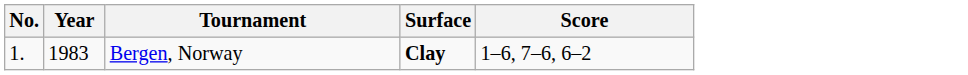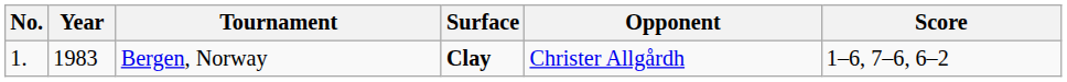+ column: Opponent | Christer Allgårdh
